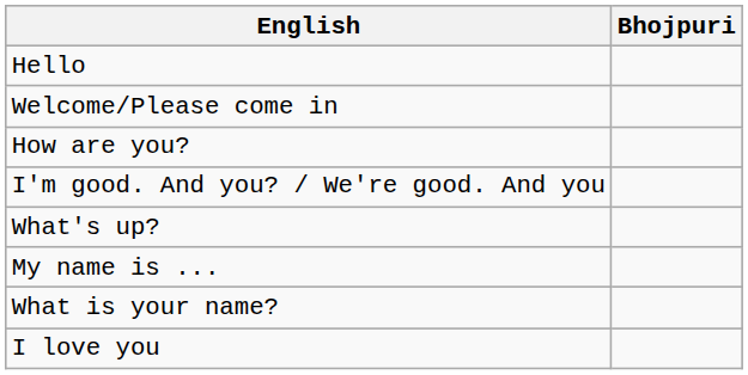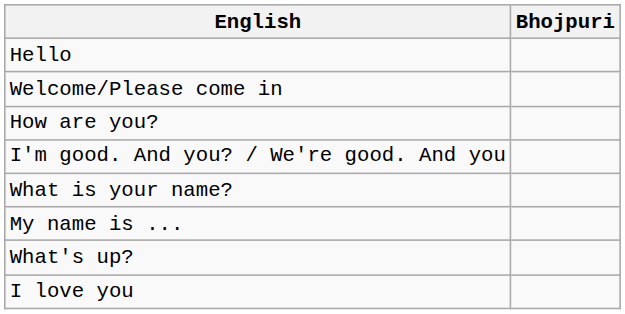rows swapped: What is your name? <-> What's up?
